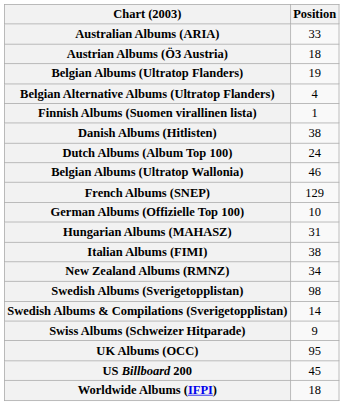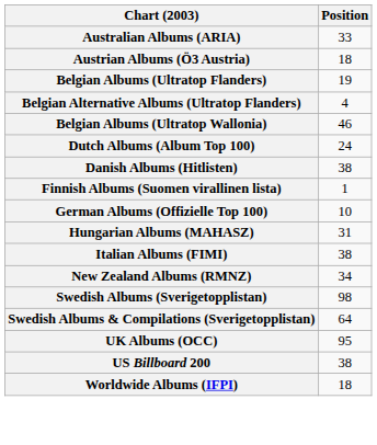rows swapped: Belgian Albums (Ultratop Wallonia) <-> Finnish Albums (Suomen virallinen lista)
rows swapped: Danish Albums (Hitlisten) <-> Dutch Albums (Album Top 100)
- row: French Albums (SNEP) | 129
Swedish Albums & Compilations (Sverigetopplistan) | Position: 14 -> 64
- row: Swiss Albums (Schweizer Hitparade) | 9
US Billboard 200 | Position: 45 -> 38
